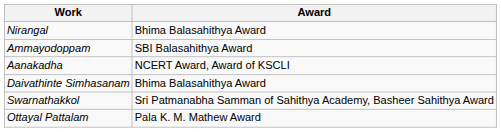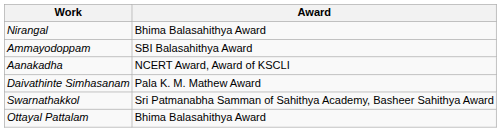Daivathinte Simhasanam | Award: Bhima Balasahithya Award -> Pala K. M. Mathew Award
Ottayal Pattalam | Award: Pala K. M. Mathew Award -> Bhima Balasahithya Award
